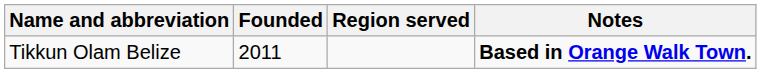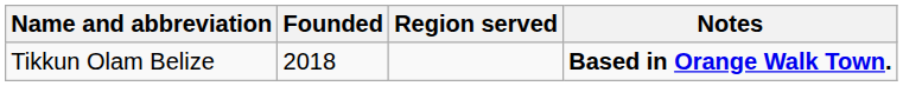Tikkun Olam Belize | Founded: 2011 -> 2018
